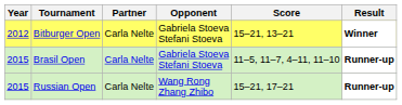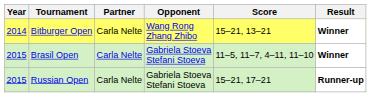Bitburger Open | Year: 2012 -> 2014
Bitburger Open | Opponent: Gabriela Stoeva Stefani Stoeva -> Wang Rong Zhang Zhibo
Brasil Open | Result: Runner-up -> Winner
Russian Open | Opponent: Wang Rong Zhang Zhibo -> Gabriela Stoeva Stefani Stoeva
